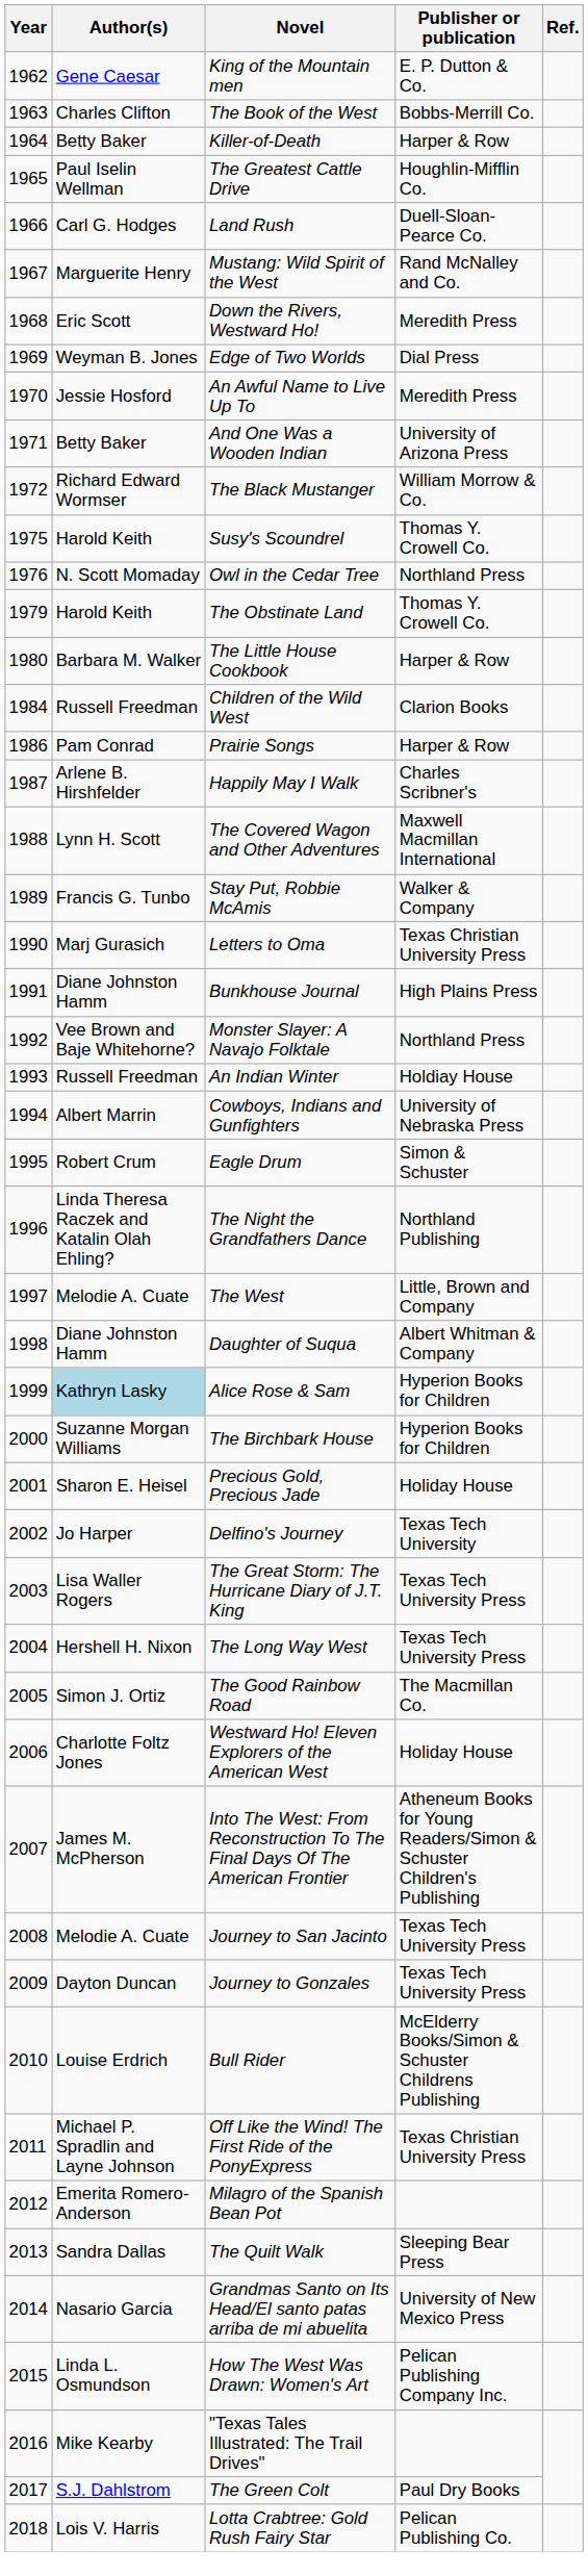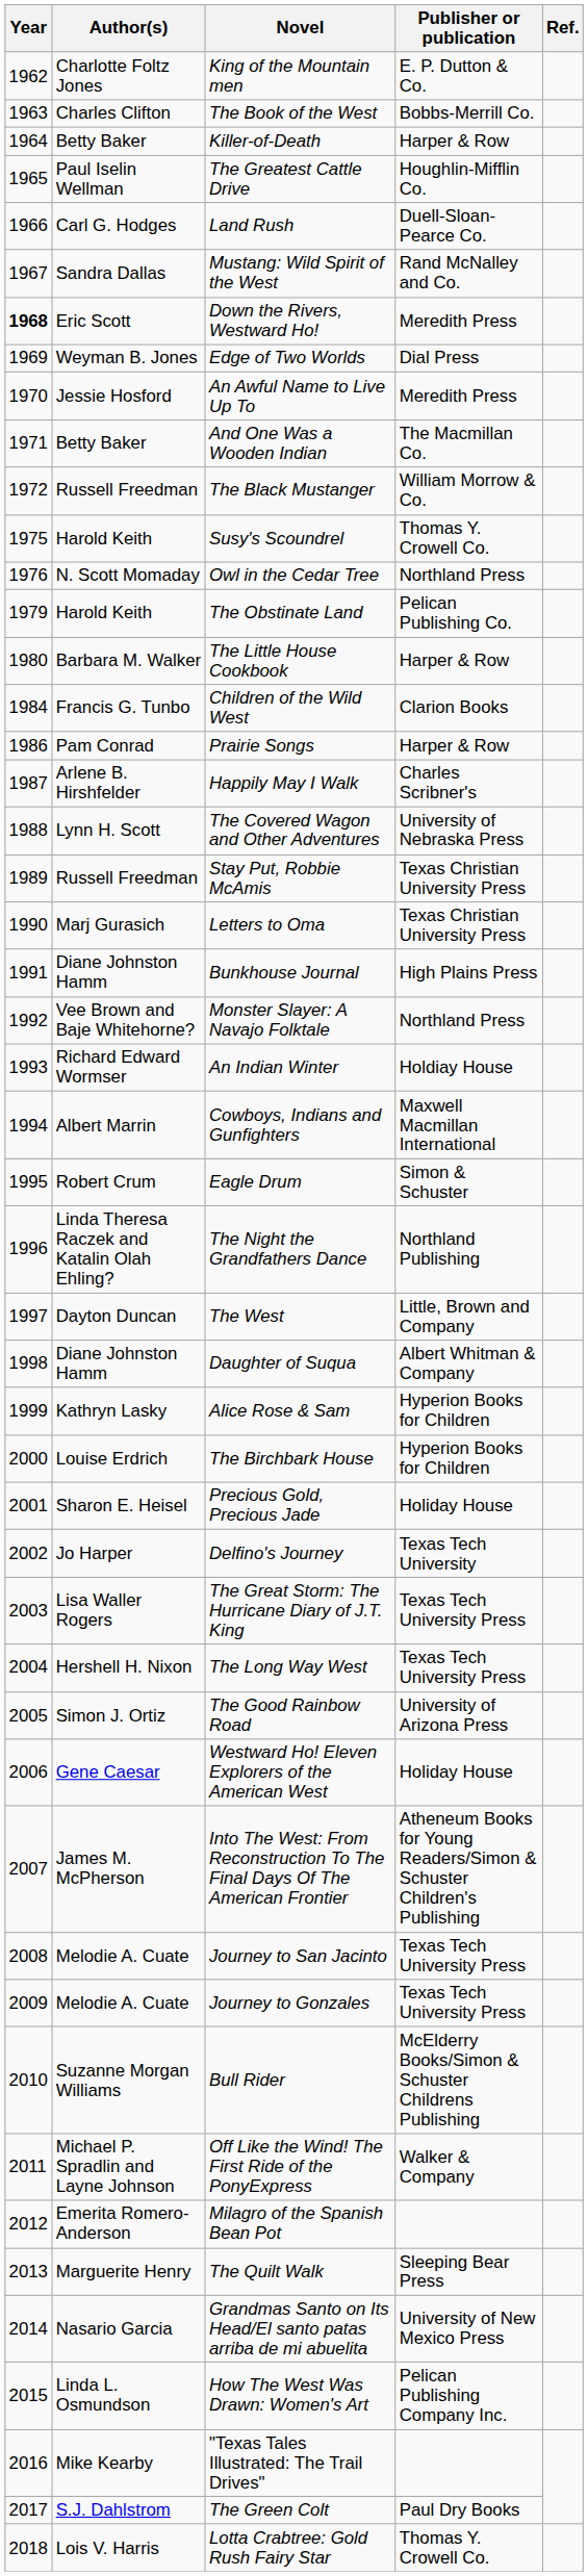King of the Mountain men | Author(s): Gene Caesar -> Charlotte Foltz Jones
Mustang: Wild Spirit of the West | Author(s): Marguerite Henry -> Sandra Dallas
Down the Rivers, Westward Ho! | Year: normal -> bold
And One Was a Wooden Indian | Publisher or publication: University of Arizona Press -> The Macmillan Co.
The Black Mustanger | Author(s): Richard Edward Wormser -> Russell Freedman
The Obstinate Land | Publisher or publication: Thomas Y. Crowell Co. -> Pelican Publishing Co.
Children of the Wild West | Author(s): Russell Freedman -> Francis G. Tunbo
The Covered Wagon and Other Adventures | Publisher or publication: Maxwell Macmillan International -> University of Nebraska Press
Stay Put, Robbie McAmis | Author(s): Francis G. Tunbo -> Russell Freedman
Stay Put, Robbie McAmis | Publisher or publication: Walker & Company -> Texas Christian University Press
An Indian Winter | Author(s): Russell Freedman -> Richard Edward Wormser
Cowboys, Indians and Gunfighters | Publisher or publication: University of Nebraska Press -> Maxwell Macmillan International
The West | Author(s): Melodie A. Cuate -> Dayton Duncan
Alice Rose & Sam | Author(s): lightblue background -> no background
The Birchbark House | Author(s): Suzanne Morgan Williams -> Louise Erdrich
The Good Rainbow Road | Publisher or publication: The Macmillan Co. -> University of Arizona Press
Westward Ho! Eleven Explorers of the American West | Author(s): Charlotte Foltz Jones -> Gene Caesar
Journey to Gonzales | Author(s): Dayton Duncan -> Melodie A. Cuate
Bull Rider | Author(s): Louise Erdrich -> Suzanne Morgan Williams
Off Like the Wind! The First Ride of the PonyExpress | Publisher or publication: Texas Christian University Press -> Walker & Company
The Quilt Walk | Author(s): Sandra Dallas -> Marguerite Henry
Lotta Crabtree: Gold Rush Fairy Star | Publisher or publication: Pelican Publishing Co. -> Thomas Y. Crowell Co.
